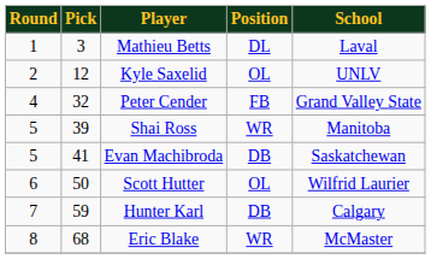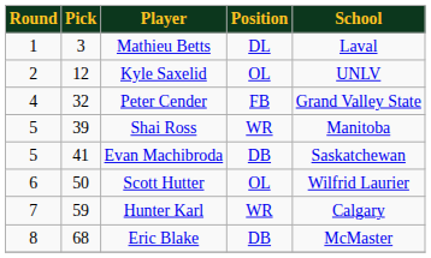Hunter Karl | Position: DB -> WR
Eric Blake | Position: WR -> DB
